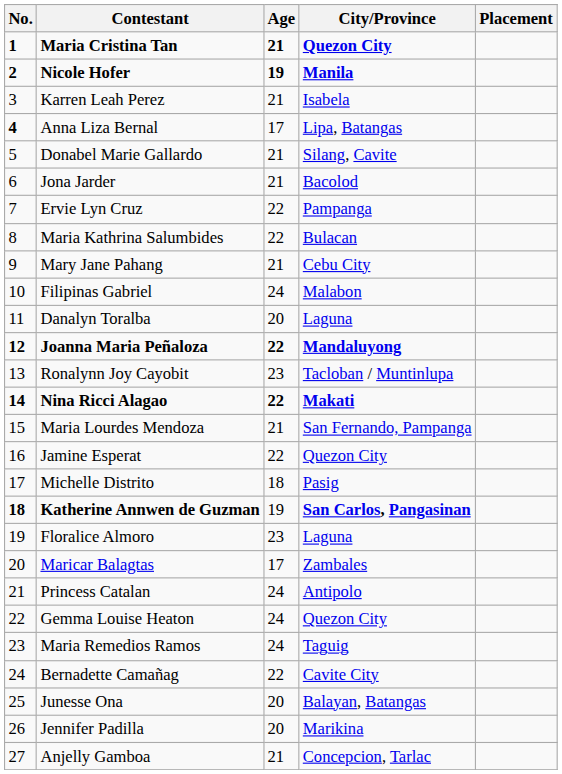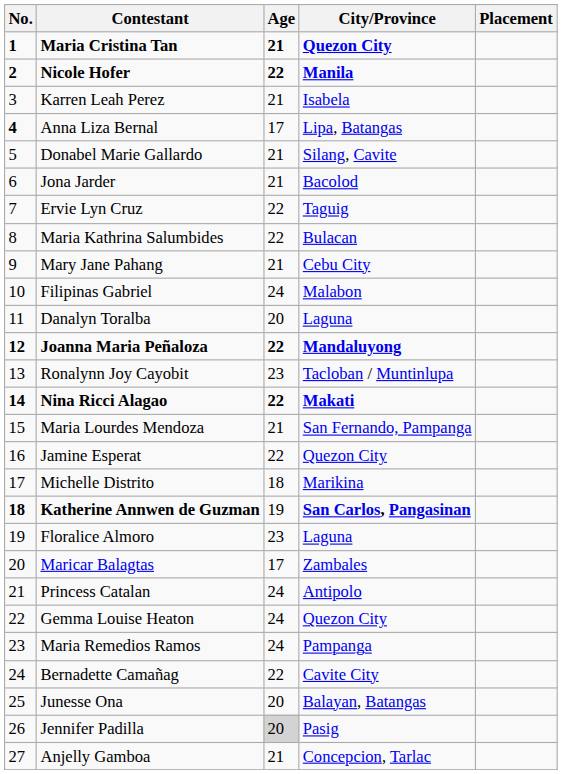Nicole Hofer | Age: 19 -> 22
Ervie Lyn Cruz | City/Province: Pampanga -> Taguig
Michelle Distrito | City/Province: Pasig -> Marikina
Maria Remedios Ramos | City/Province: Taguig -> Pampanga
Jennifer Padilla | Age: no background -> lightgrey background
Jennifer Padilla | City/Province: Marikina -> Pasig
